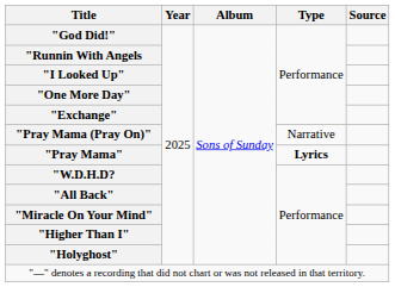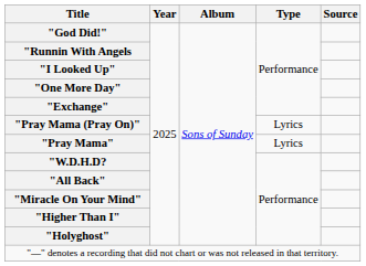"Pray Mama (Pray On)" | Type: Narrative -> Lyrics
"Pray Mama" | Type: bold -> normal
